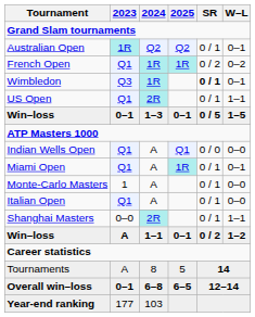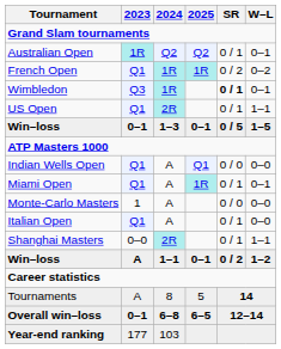Monte-Carlo Masters | SR: 0 / 1 -> 0 / 0
